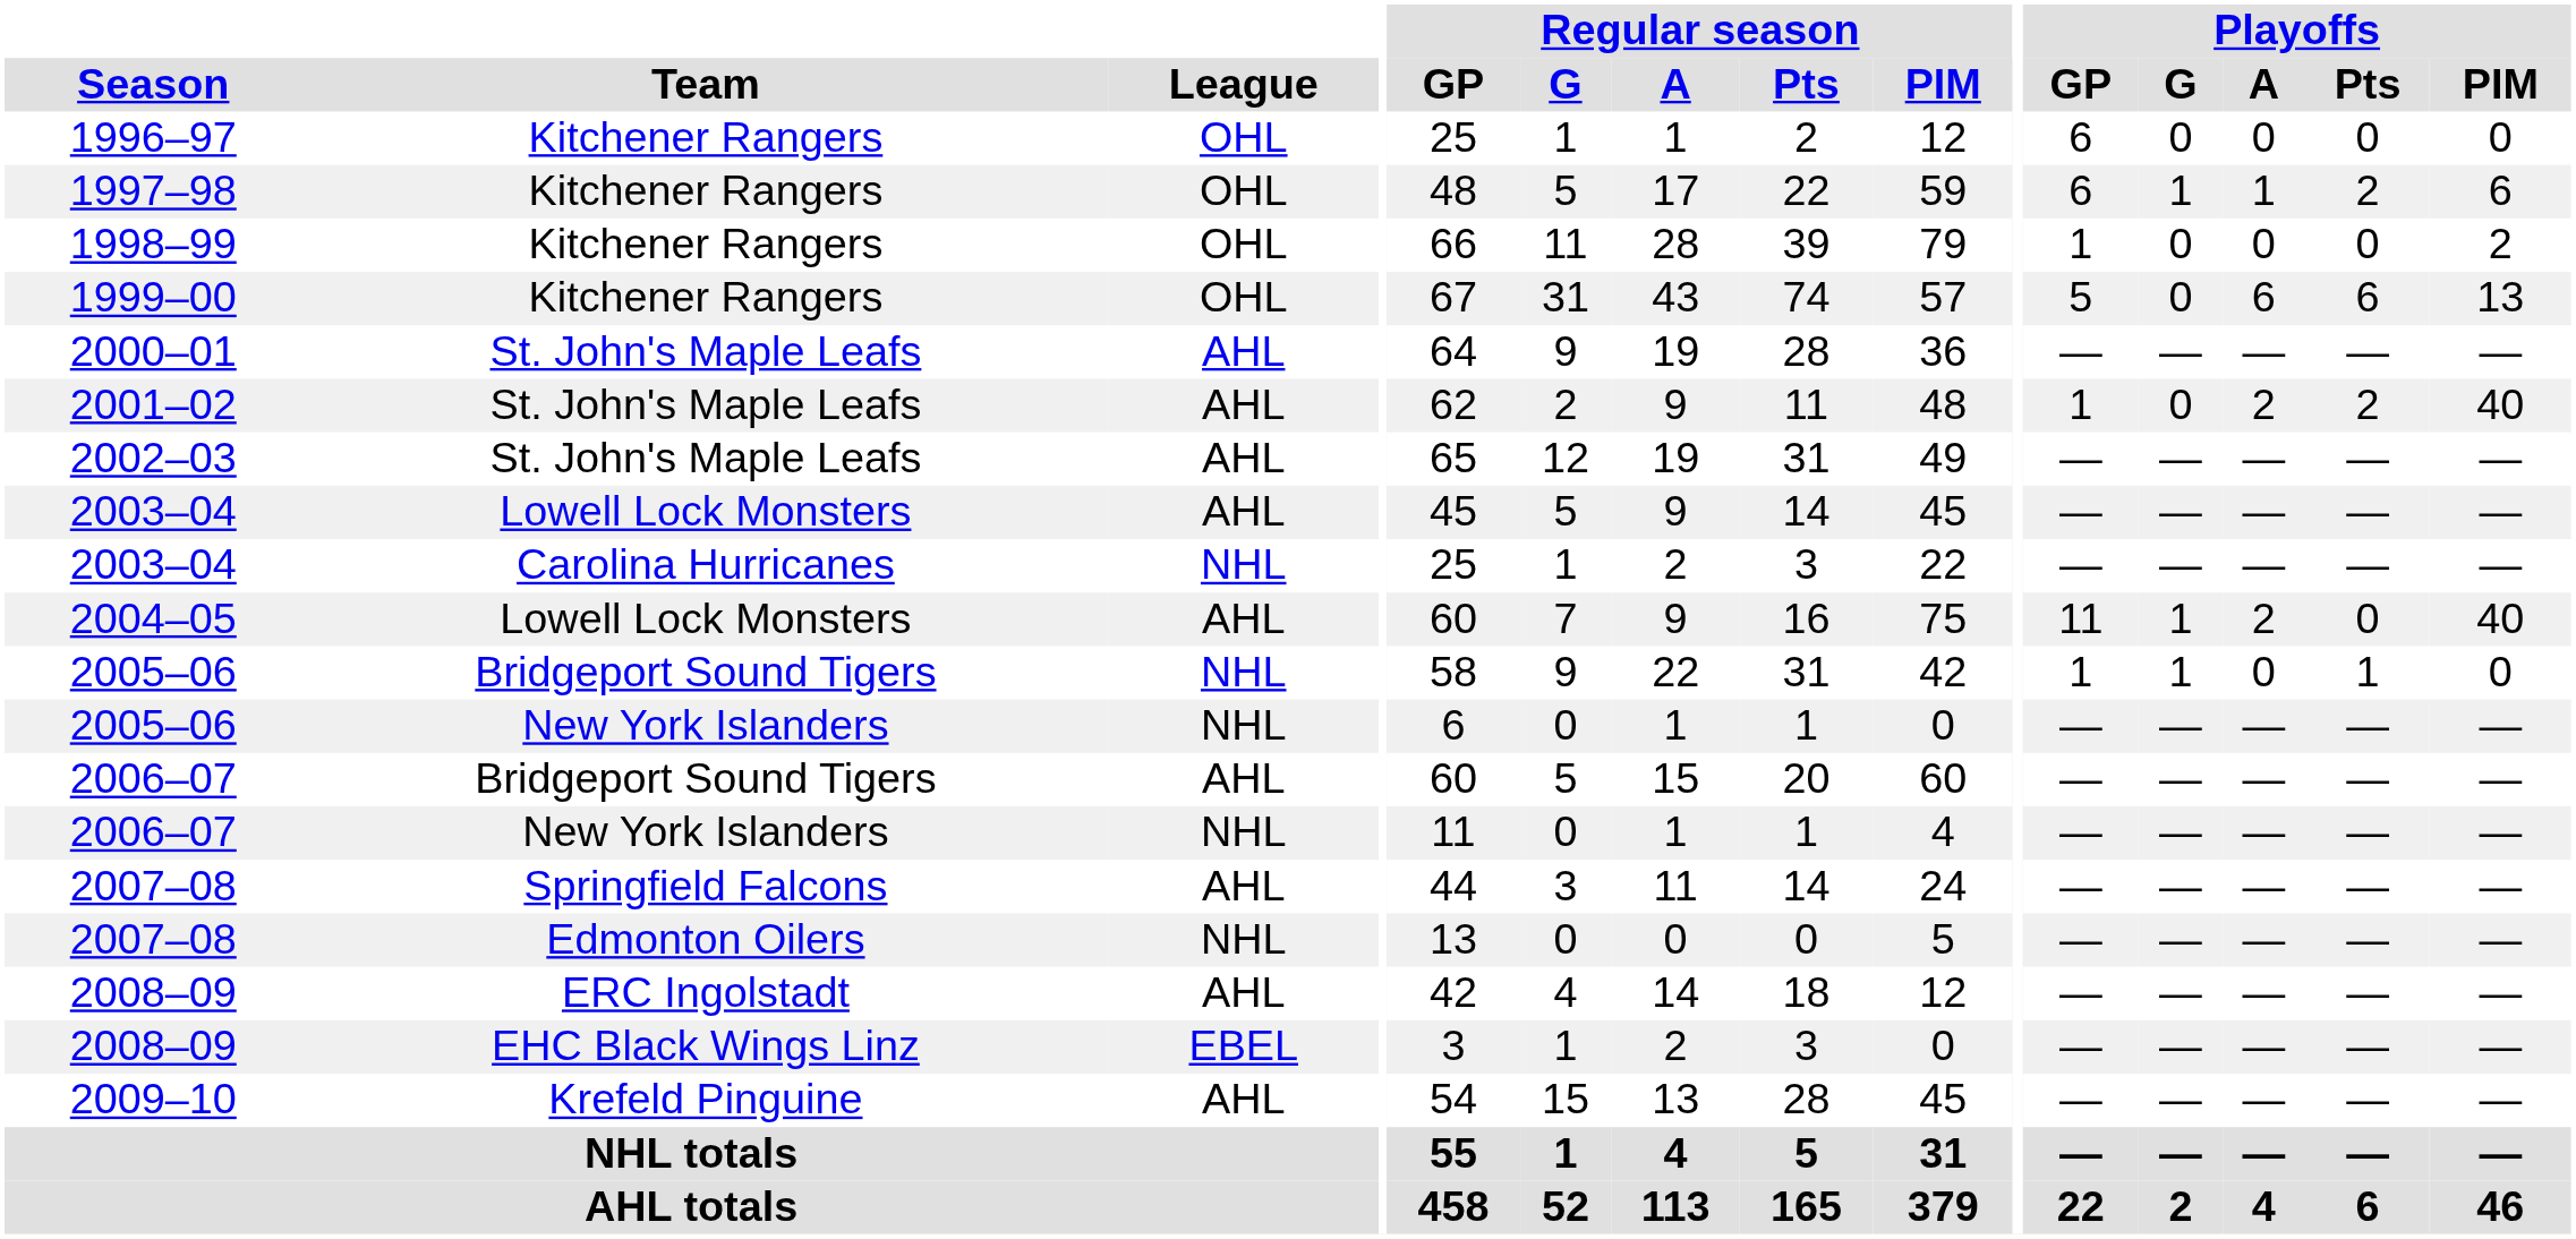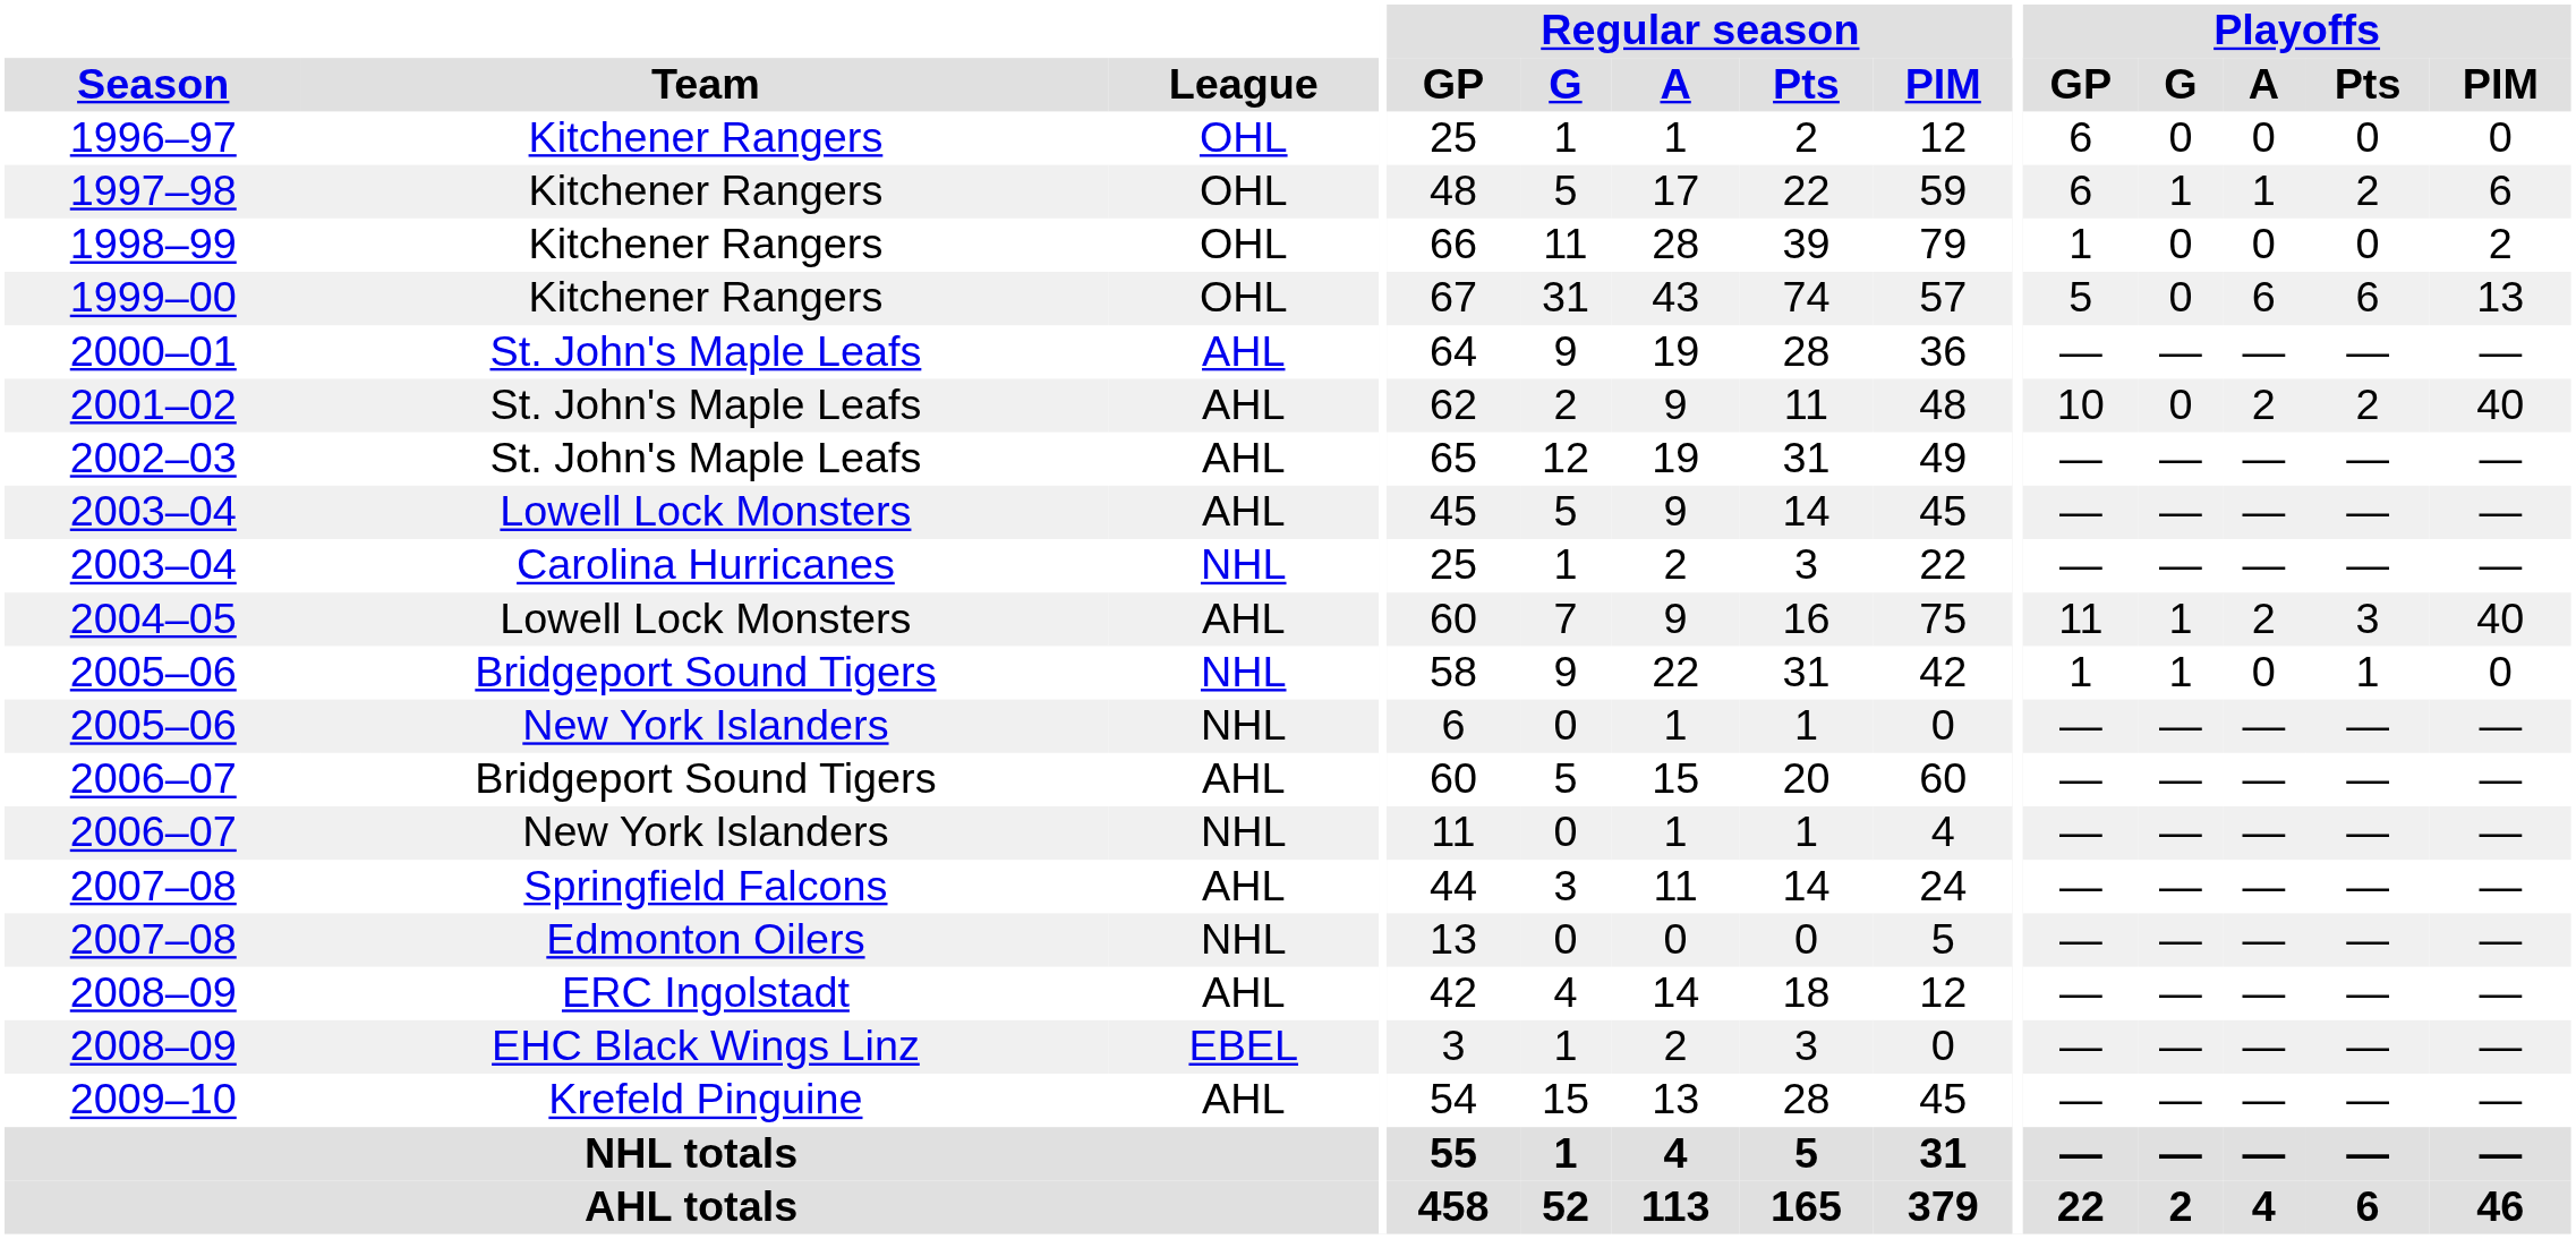2001–02 | Playoffs / GP: 1 -> 10
2004–05 | Playoffs / Pts: 0 -> 3
